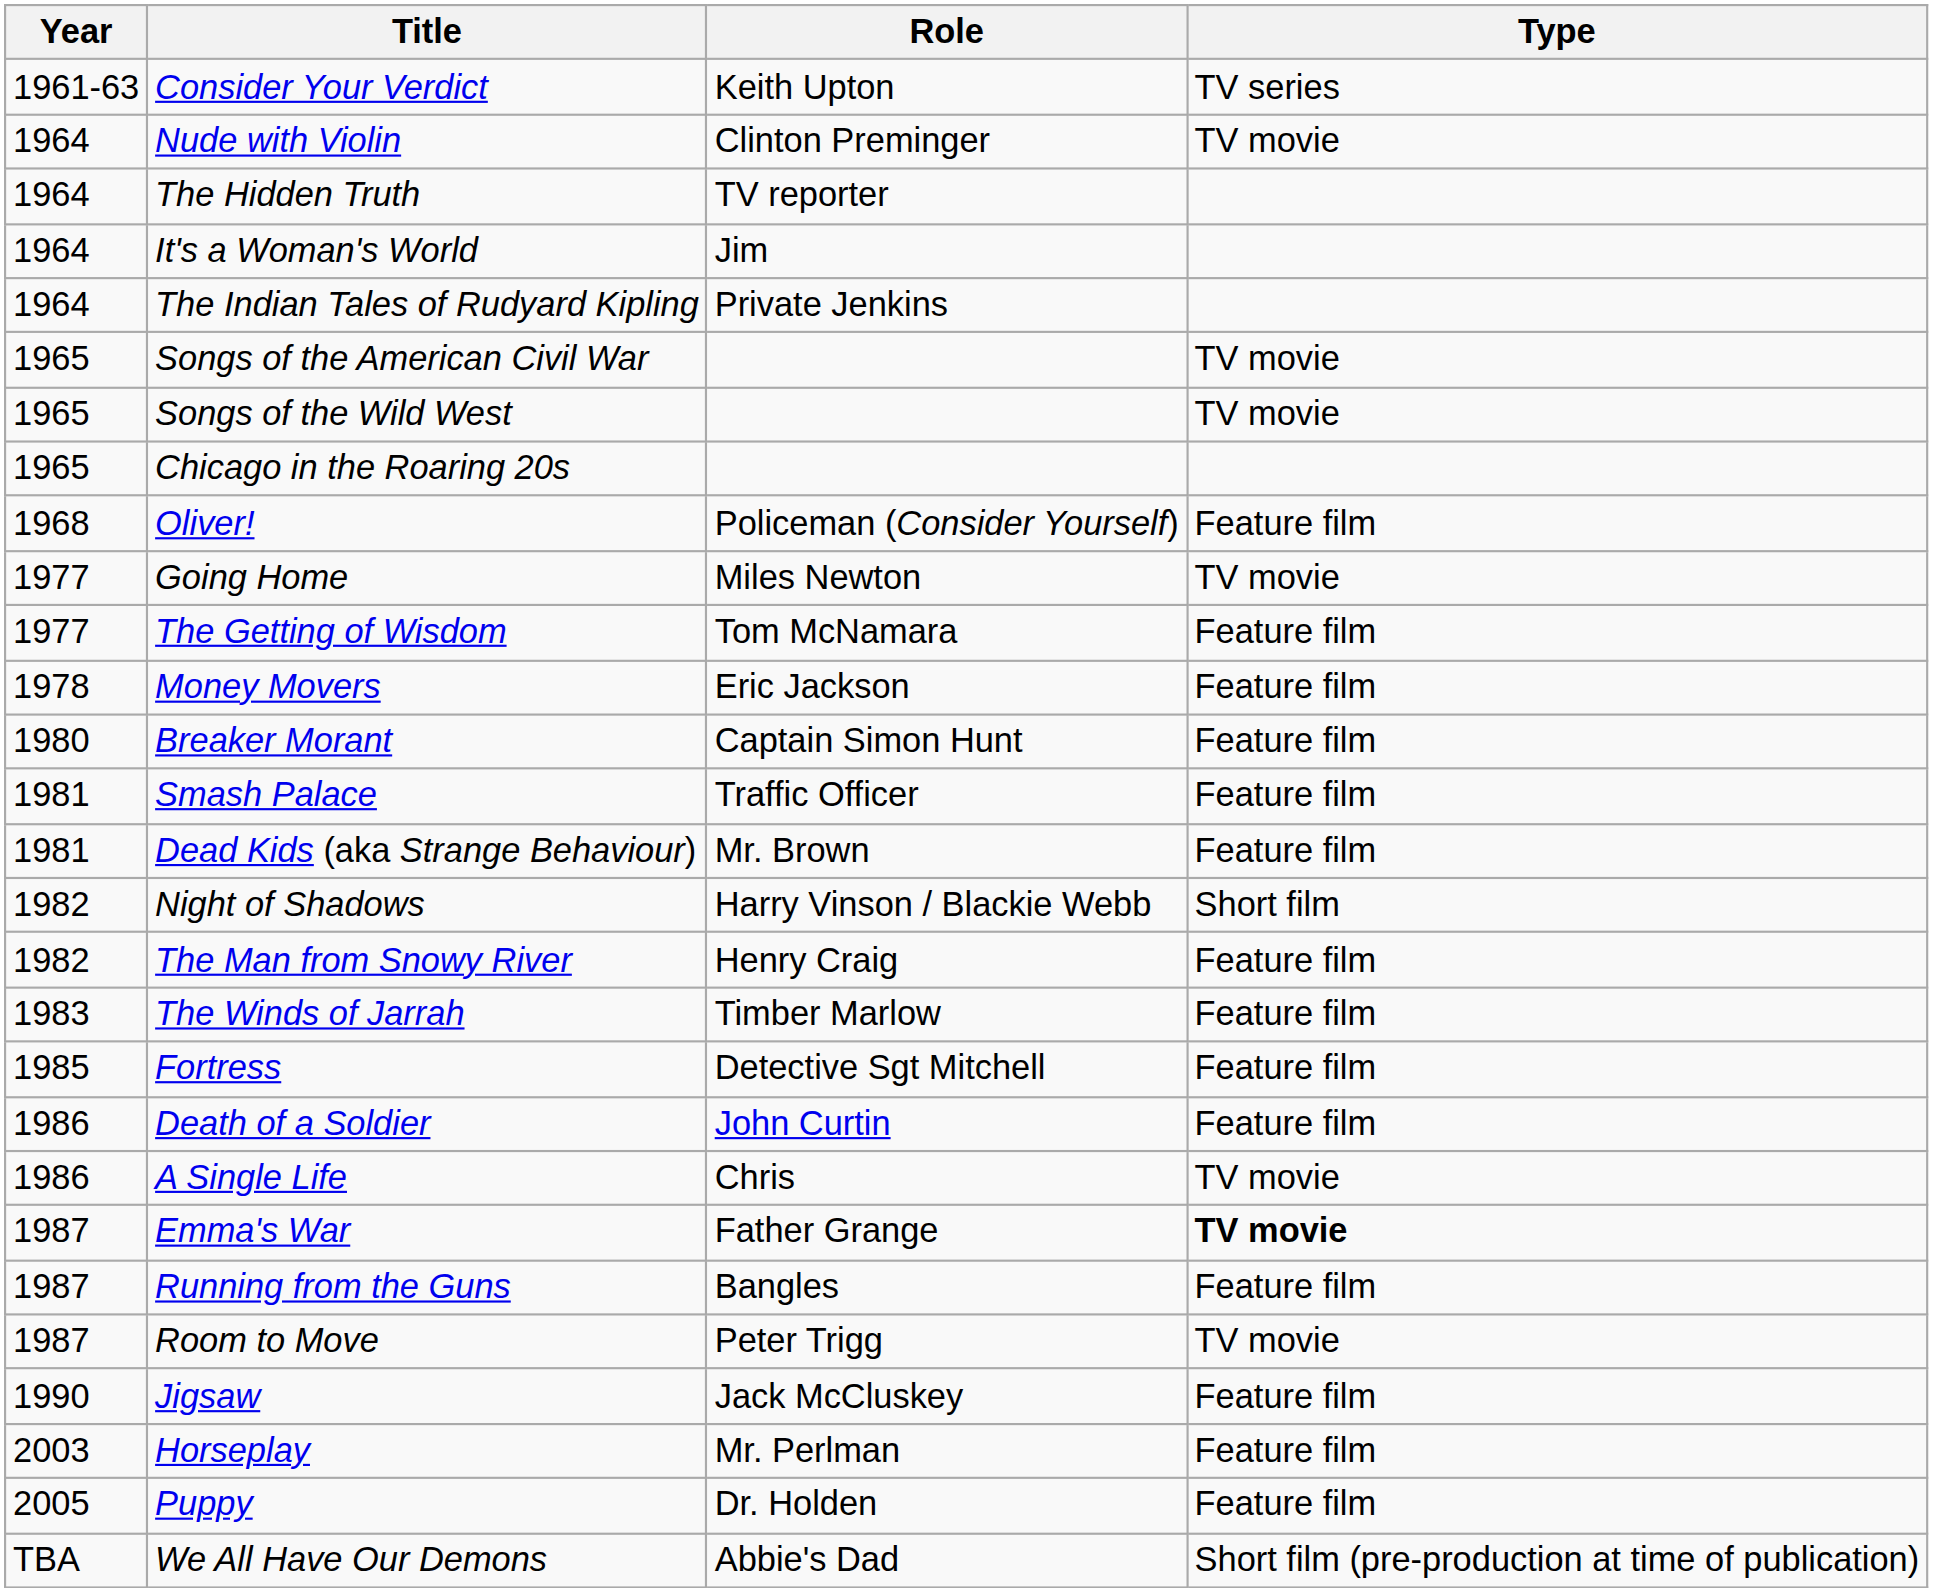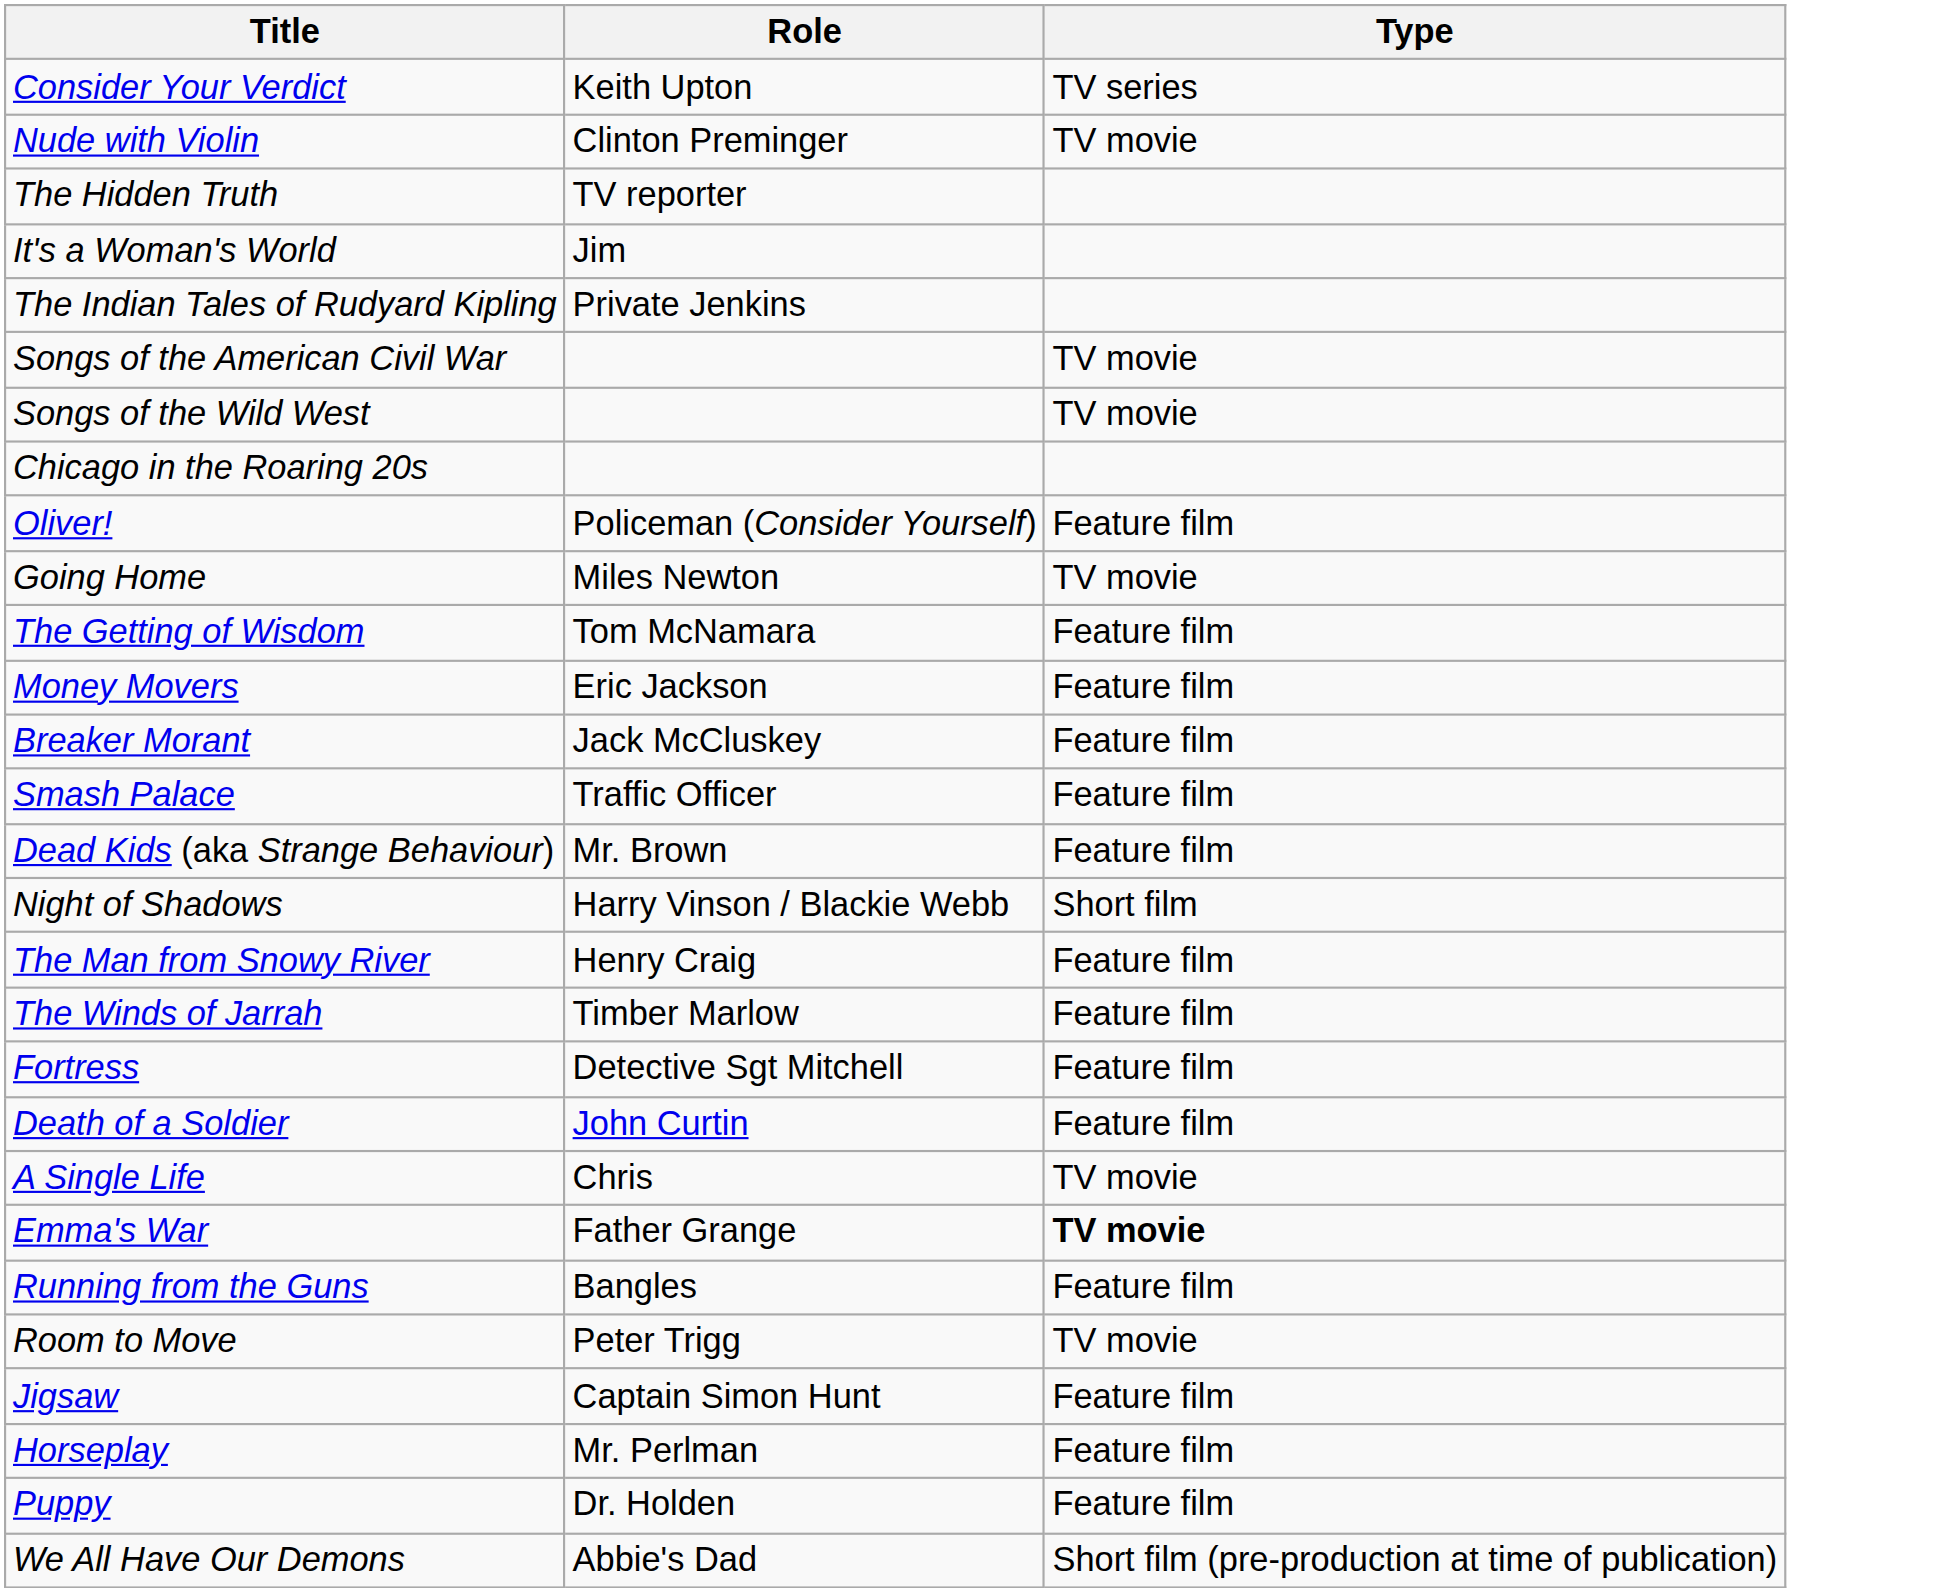- column: Year | 1961-63 | 1964 | 1964 | 1964 | 1964 | 1965 | 1965 | 1965 | 1968 | 1977 | 1977 | 1978 | 1980 | 1981 | 1981 | 1982 | 1982 | 1983 | 1985 | 1986 | 1986 | 1987 | 1987 | 1987 | 1990 | 2003 | 2005 | TBA
Breaker Morant | Role: Captain Simon Hunt -> Jack McCluskey
Jigsaw | Role: Jack McCluskey -> Captain Simon Hunt
